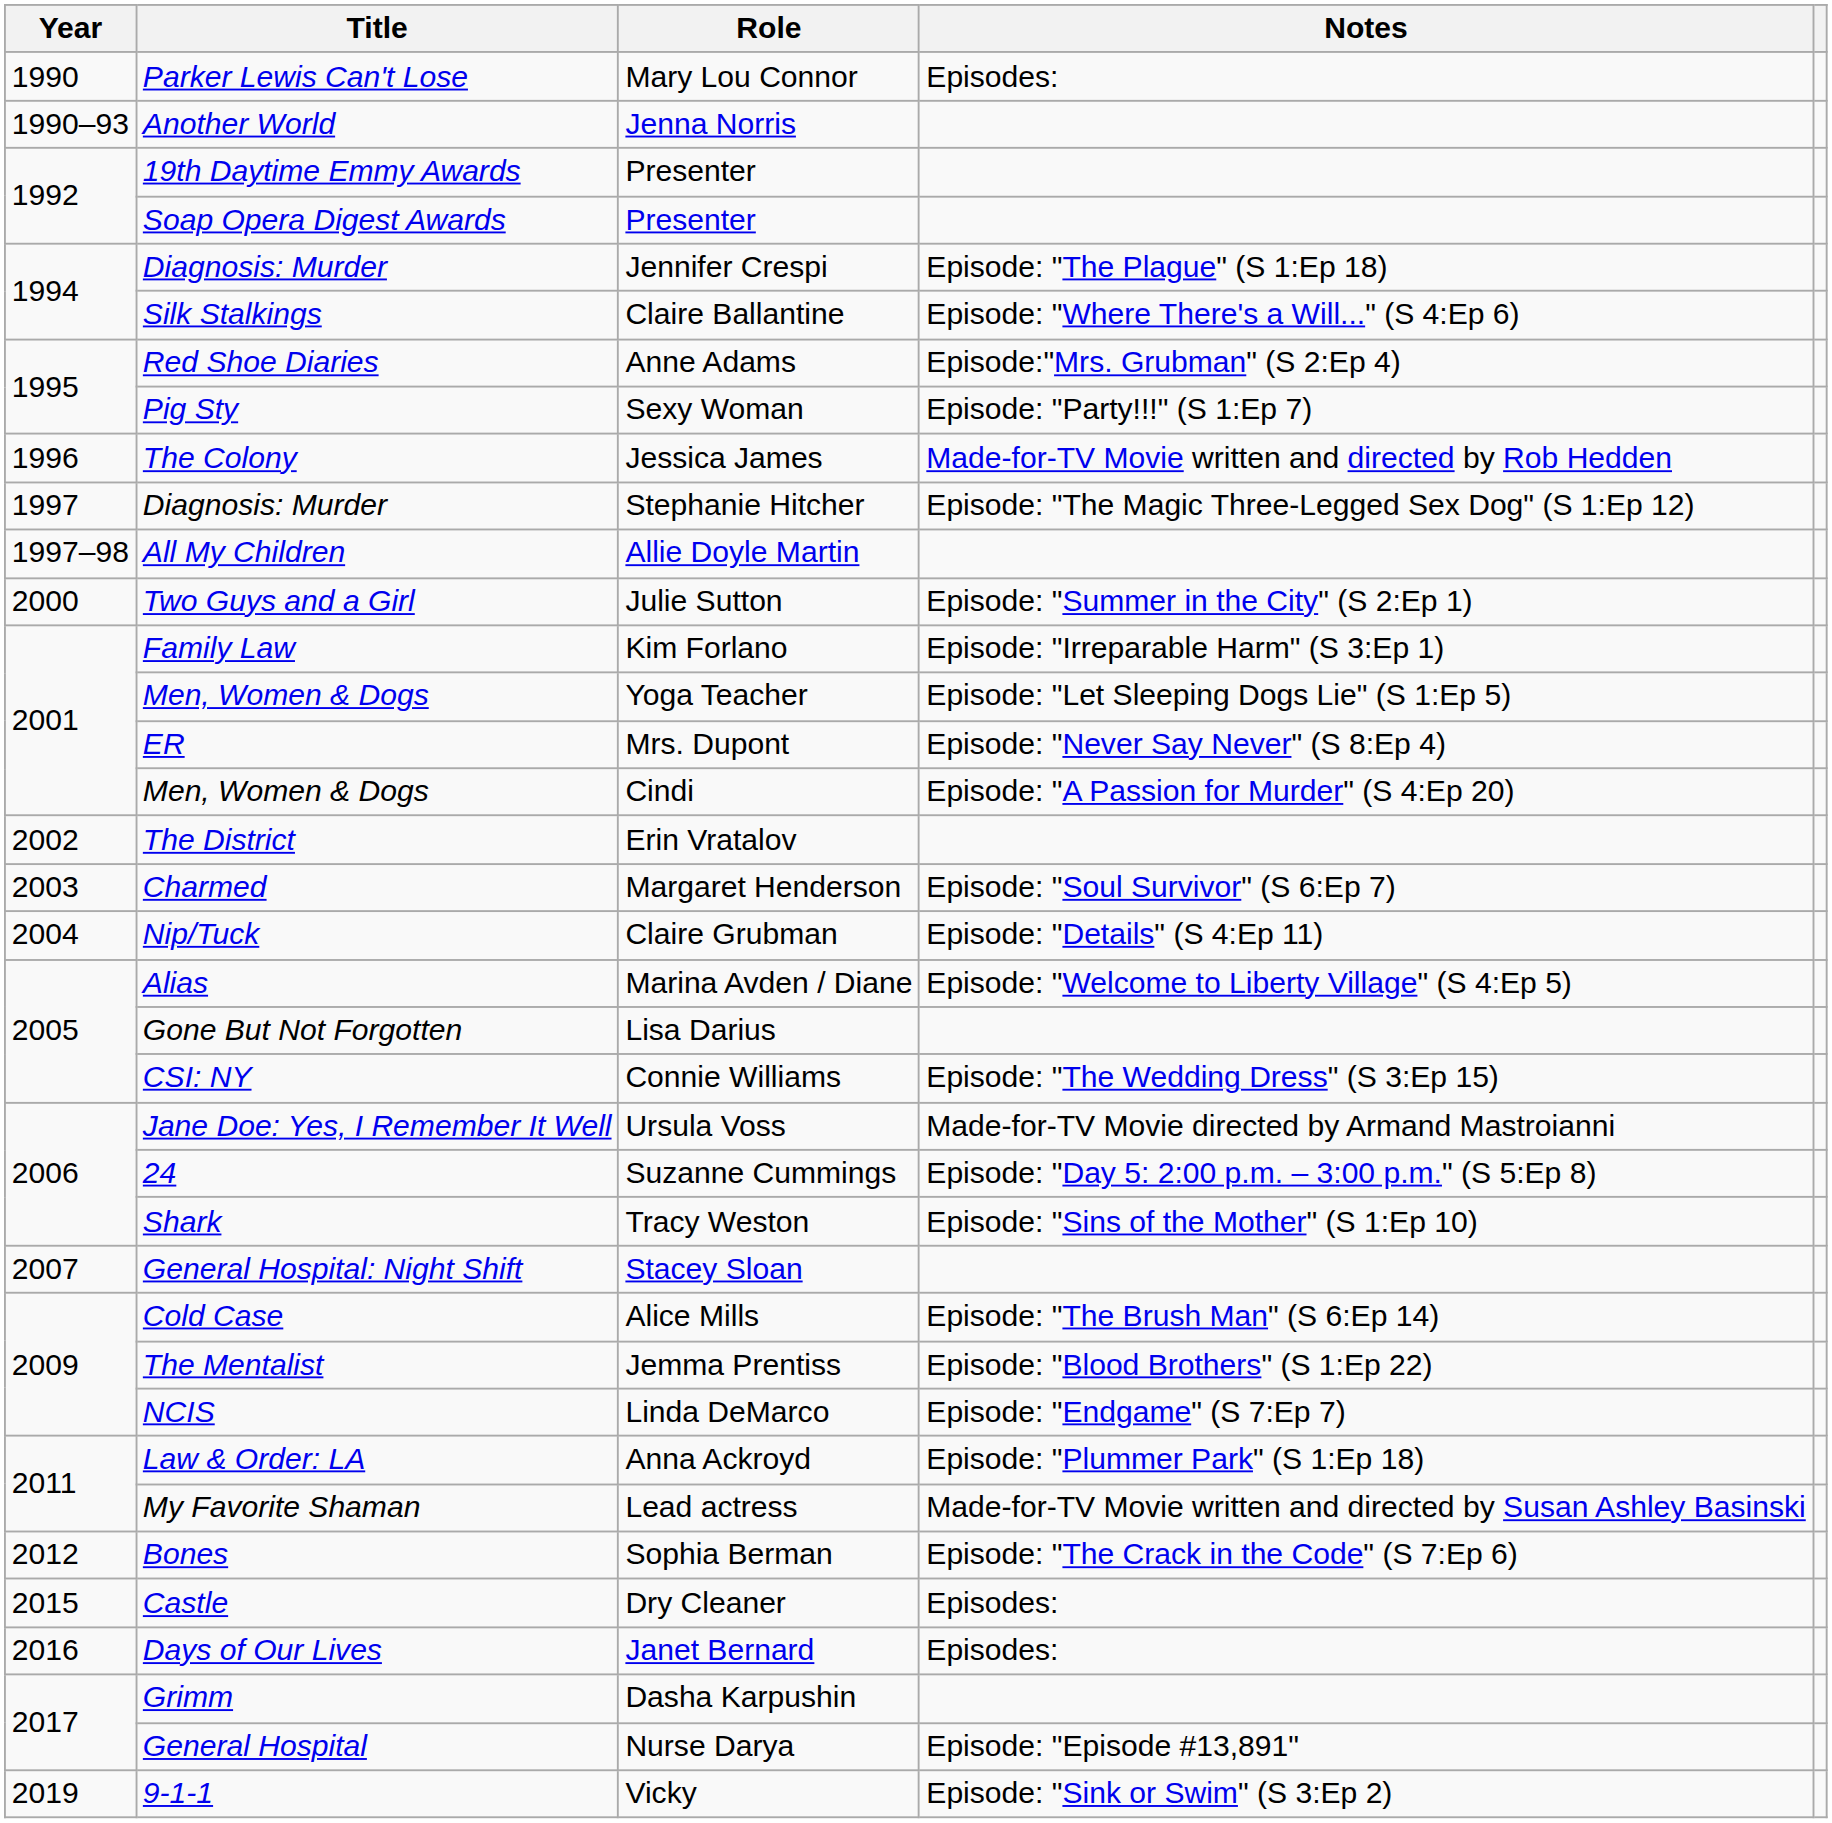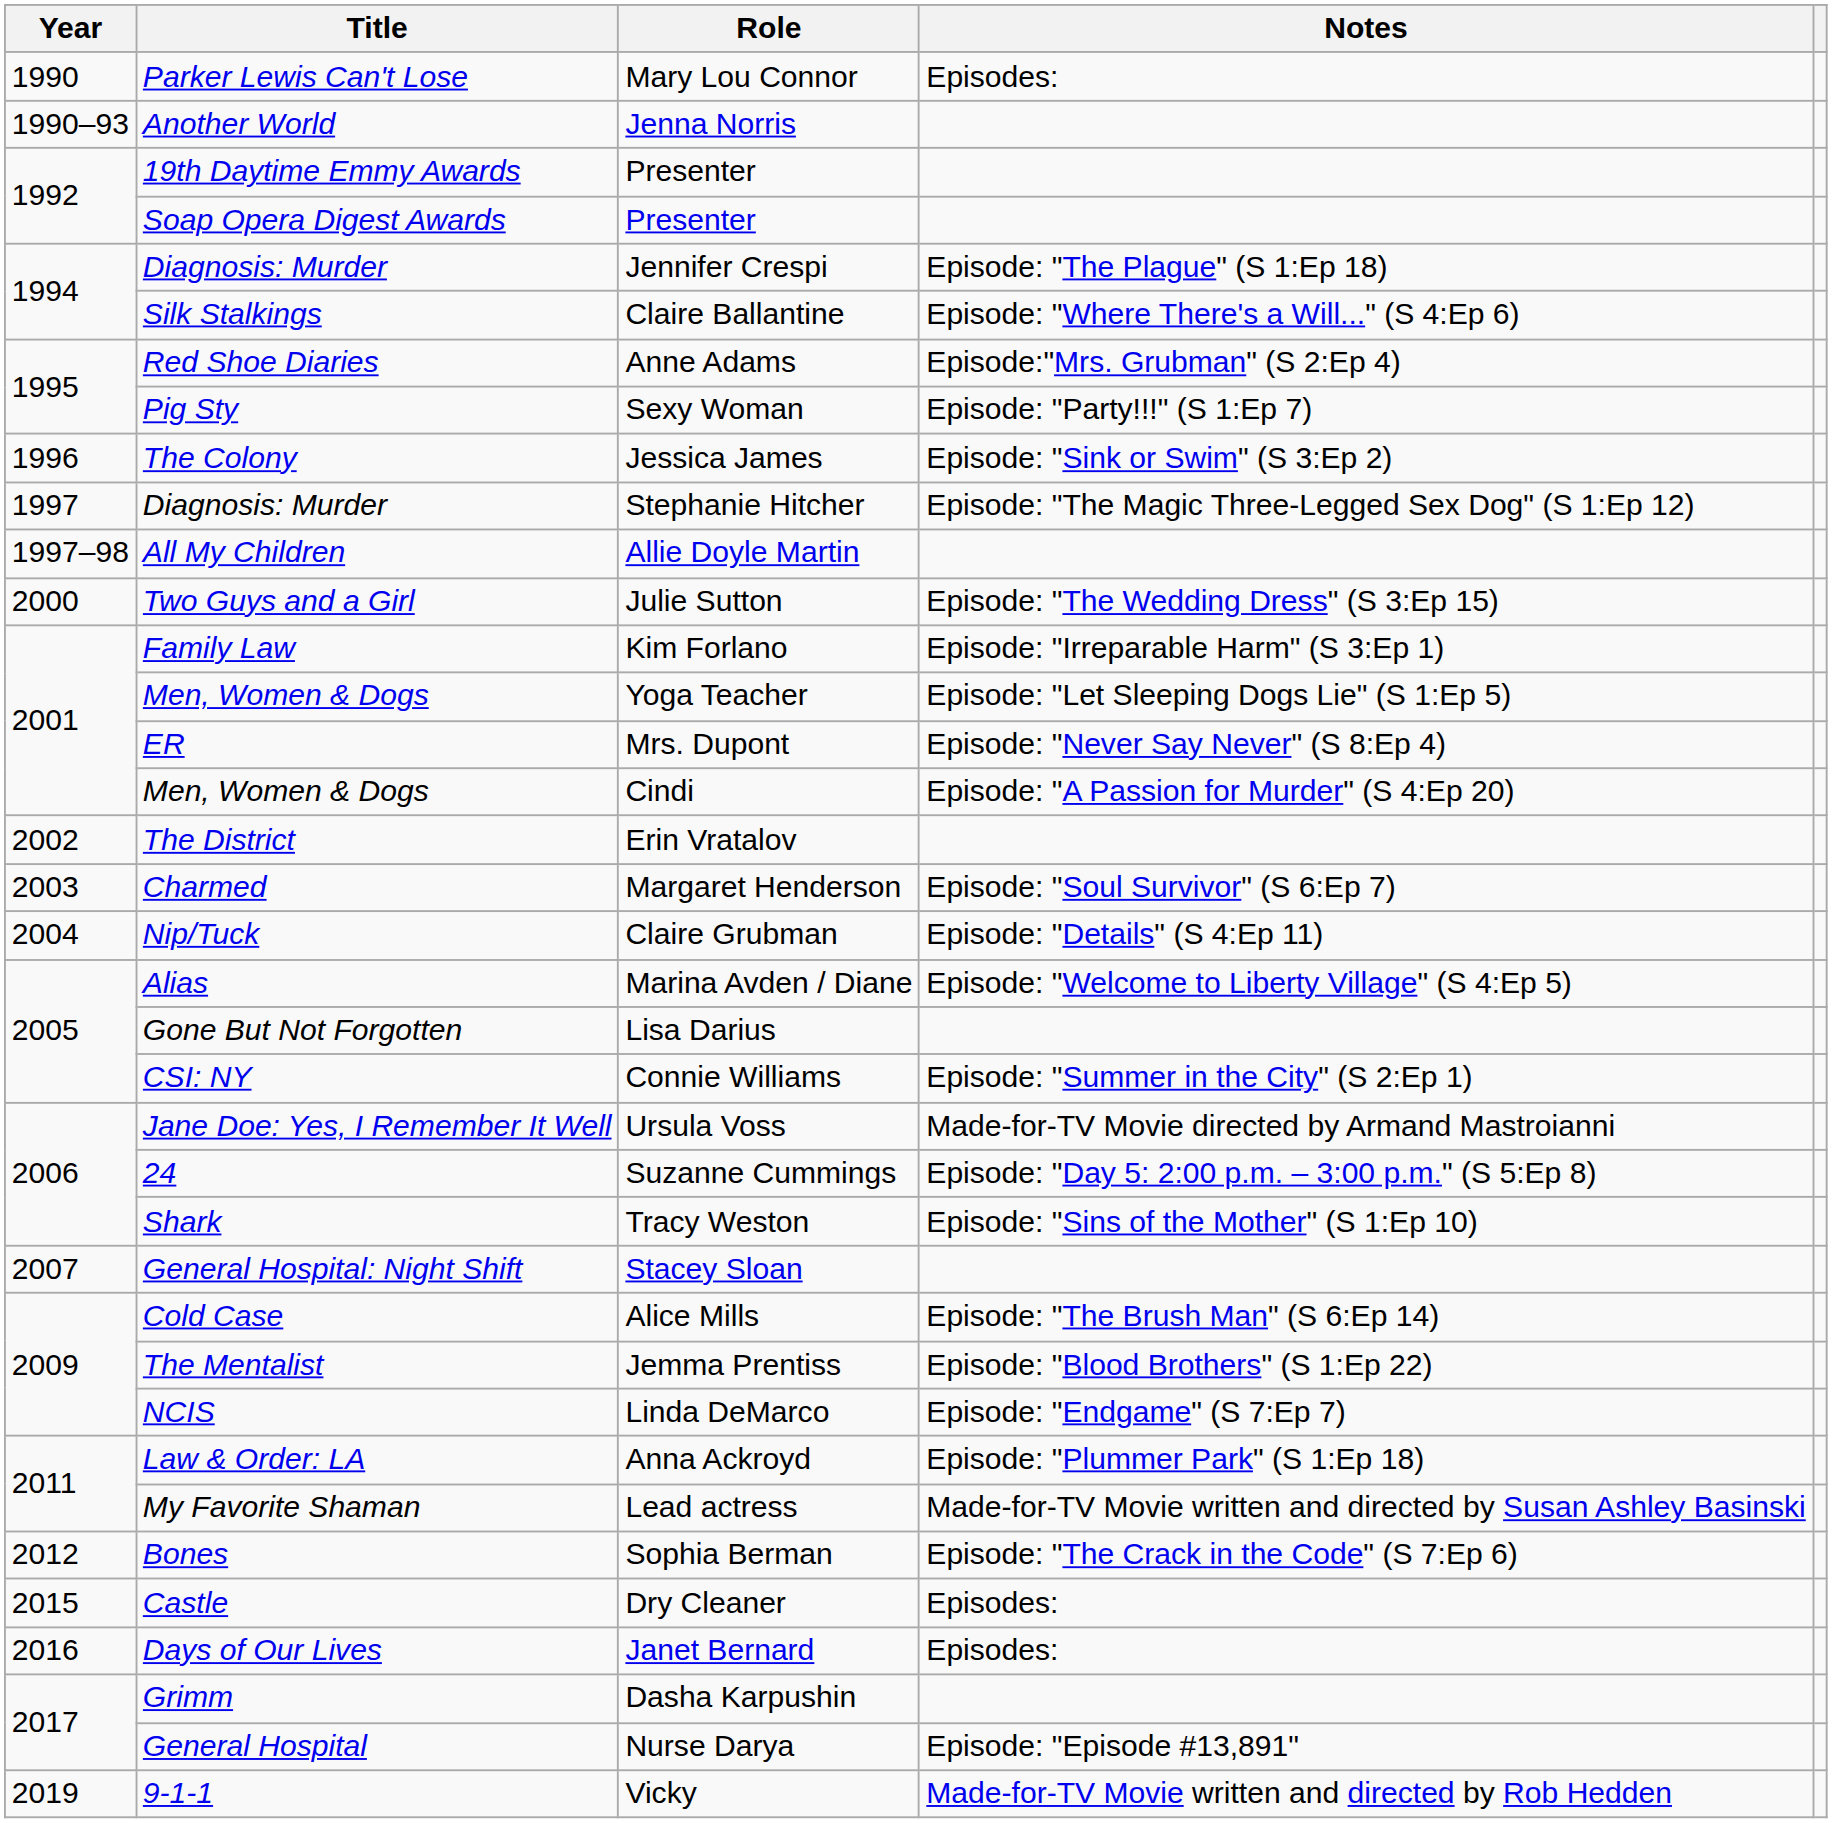Jessica James | Notes: Made-for-TV Movie written and directed by Rob Hedden -> Episode: "Sink or Swim" (S 3:Ep 2)
Julie Sutton | Notes: Episode: "Summer in the City" (S 2:Ep 1) -> Episode: "The Wedding Dress" (S 3:Ep 15)
Connie Williams | Notes: Episode: "The Wedding Dress" (S 3:Ep 15) -> Episode: "Summer in the City" (S 2:Ep 1)
Vicky | Notes: Episode: "Sink or Swim" (S 3:Ep 2) -> Made-for-TV Movie written and directed by Rob Hedden
